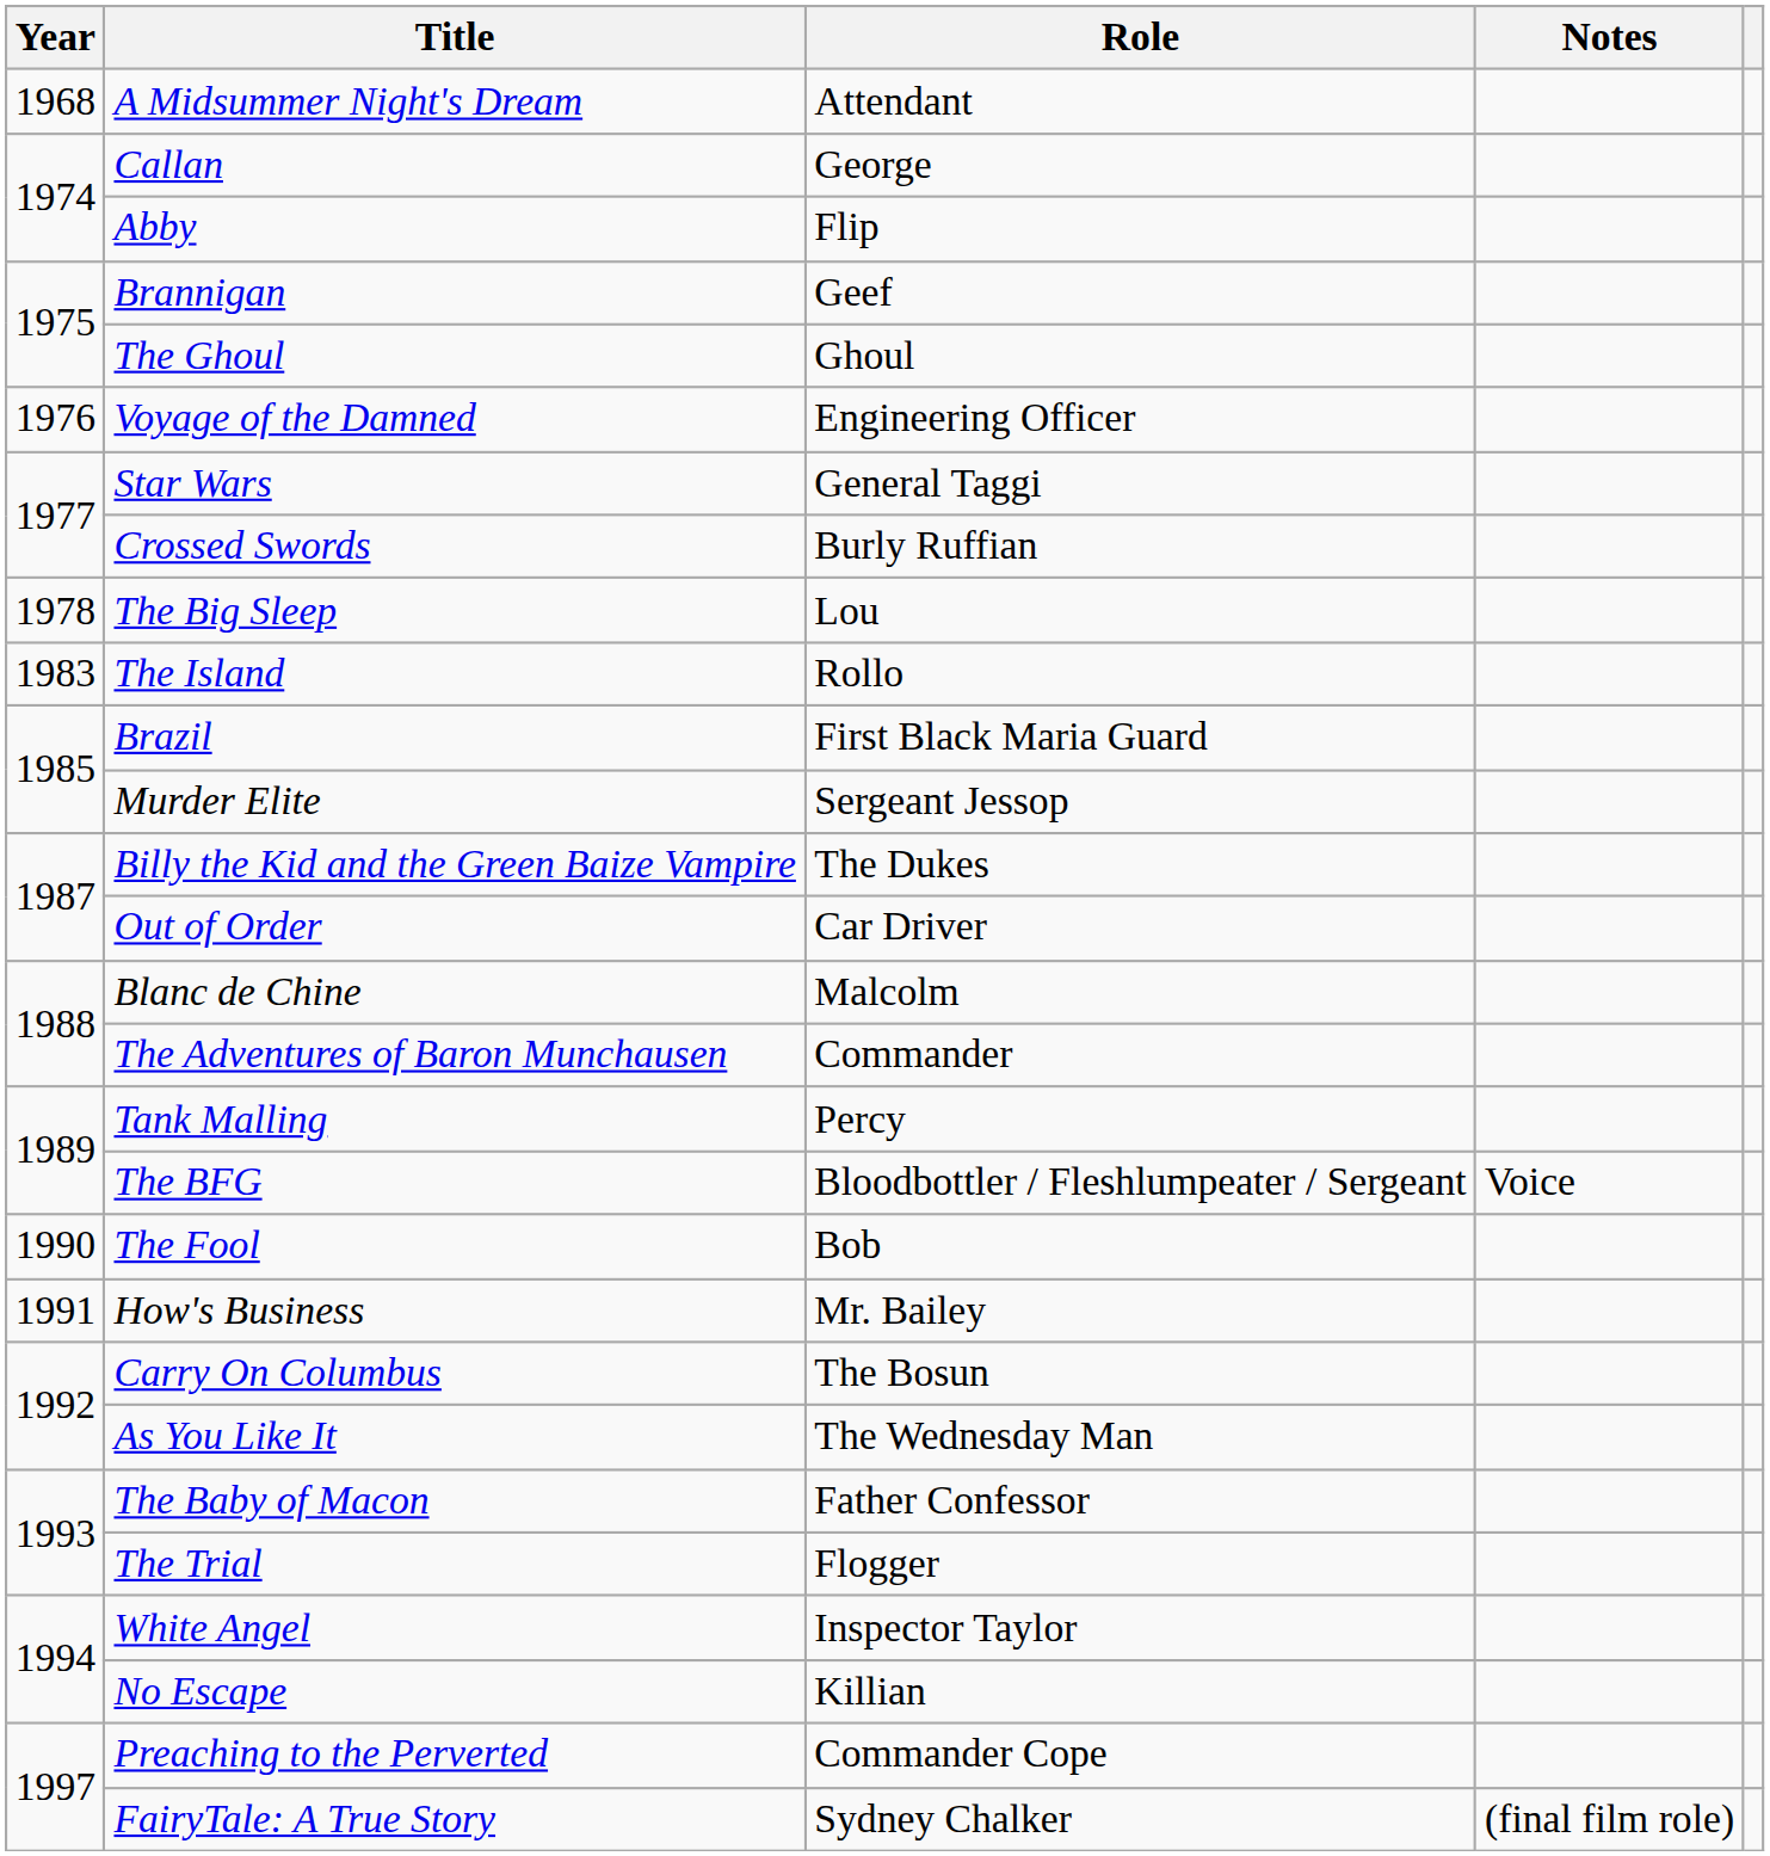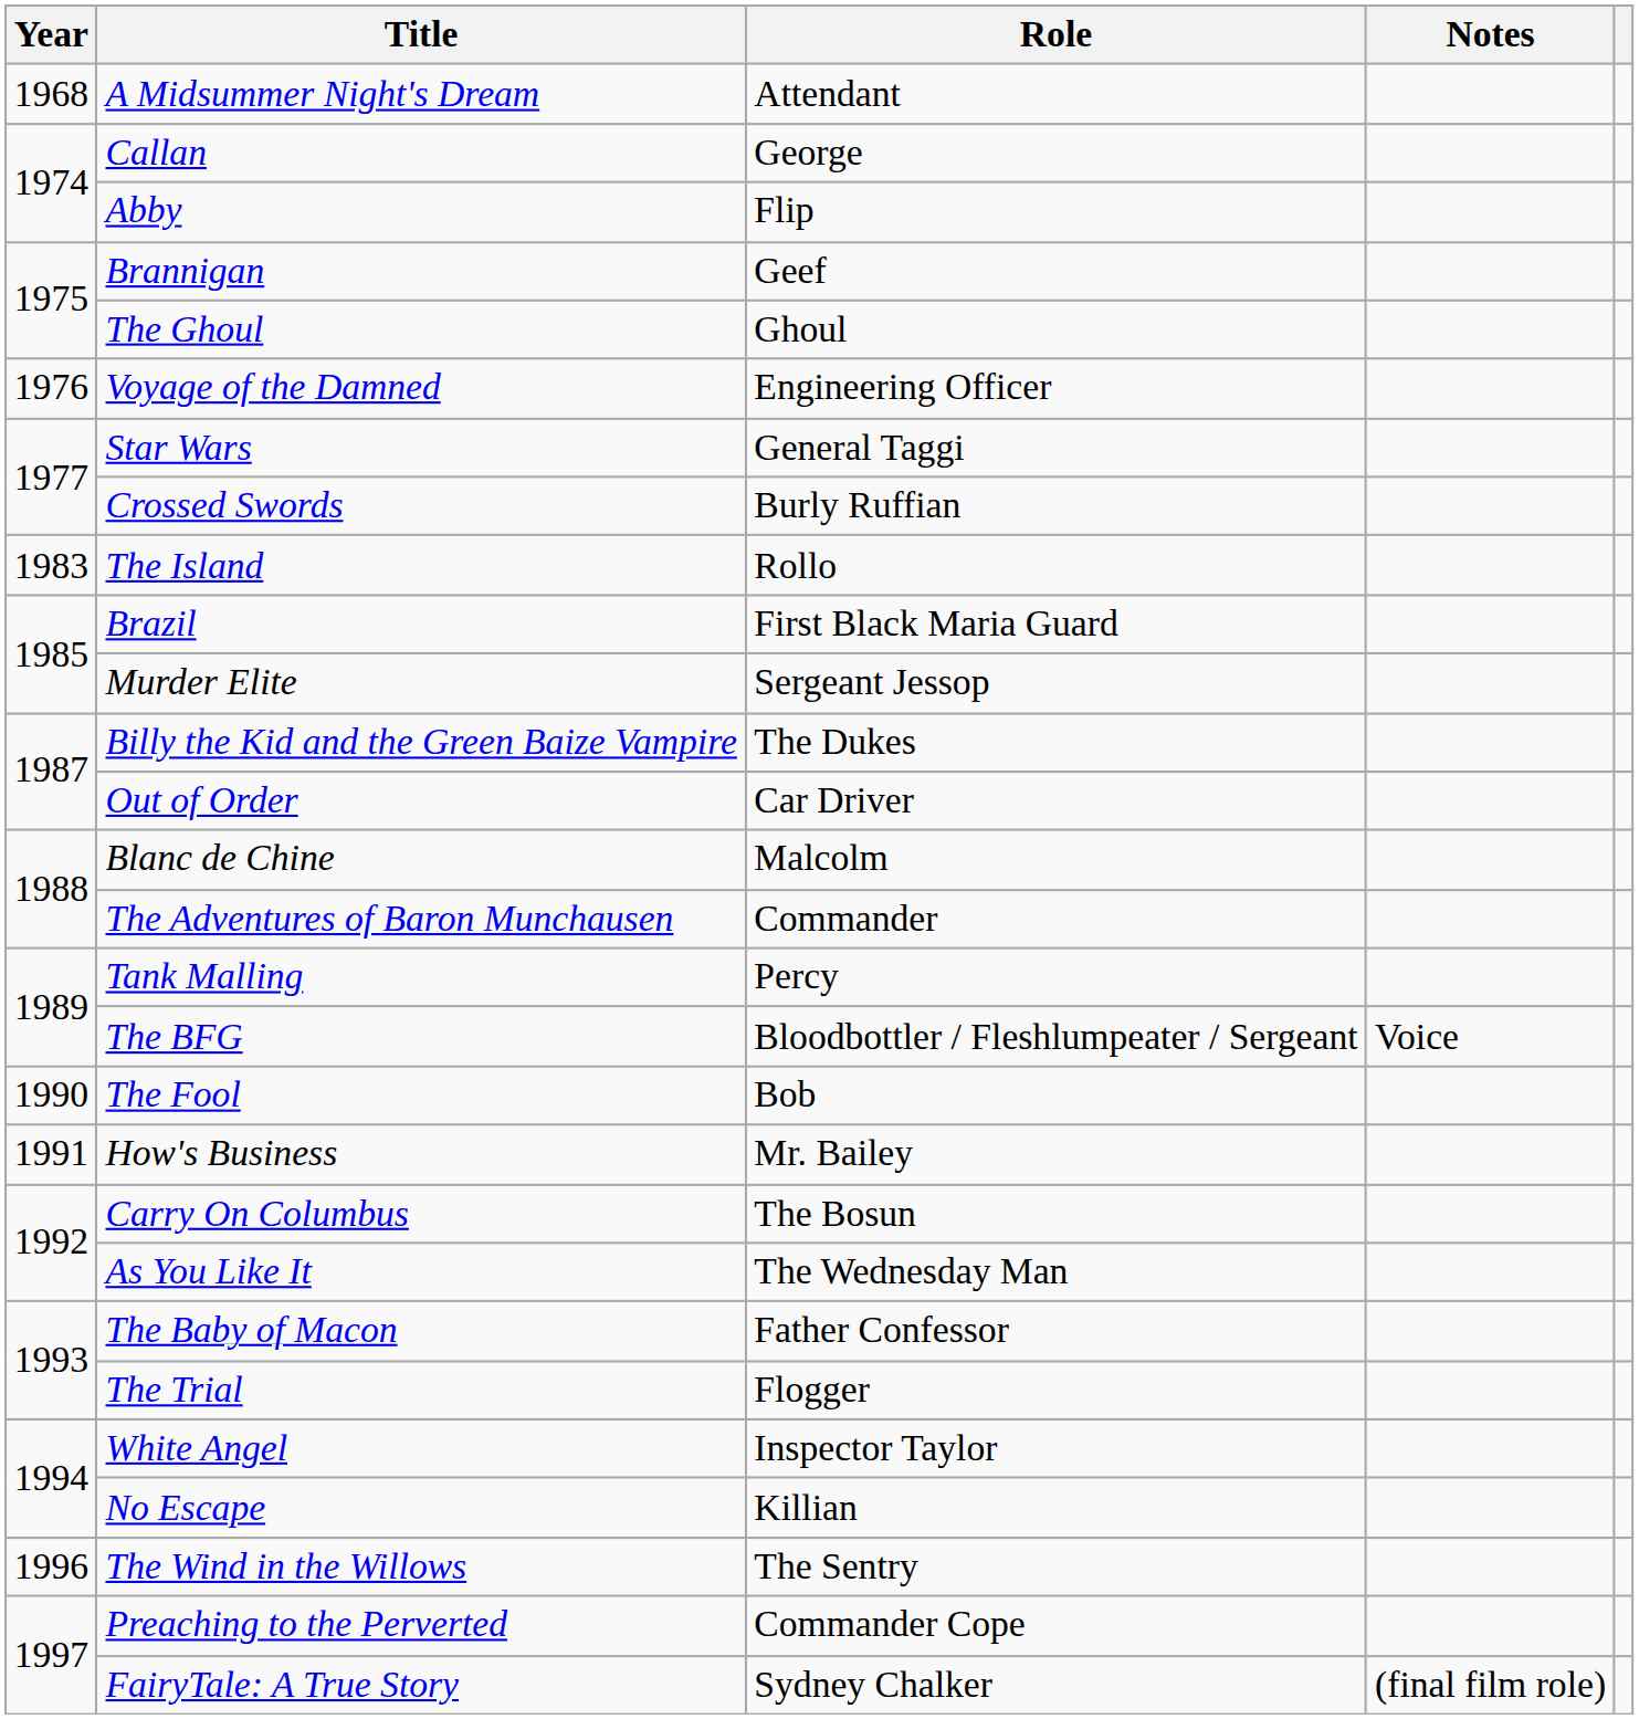- row: 1978 | The Big Sleep | Lou
+ row: 1996 | The Wind in the Willows | The Sentry
